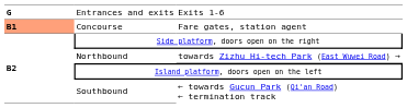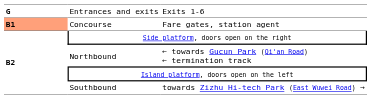Northbound | column 3: towards Zizhu Hi-tech Park (East Wuwei Road) → -> ← towards Gucun Park (Qi'an Road) ← termination track
Southbound | column 3: ← towards Gucun Park (Qi'an Road) ← termination track -> towards Zizhu Hi-tech Park (East Wuwei Road) →
